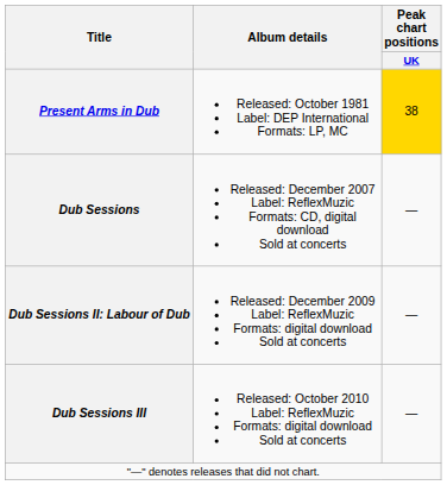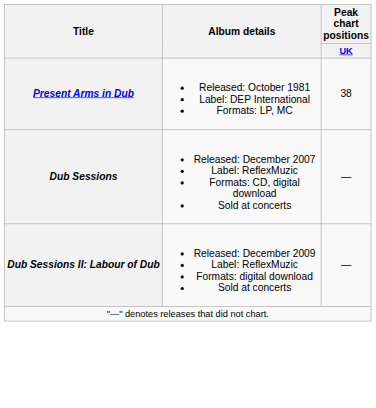Present Arms in Dub | Peak chart positions / UK: gold background -> no background
- row: Dub Sessions III | Released: October 2010 Label: ReflexMuzic Formats: digital download Sold at concerts | —
